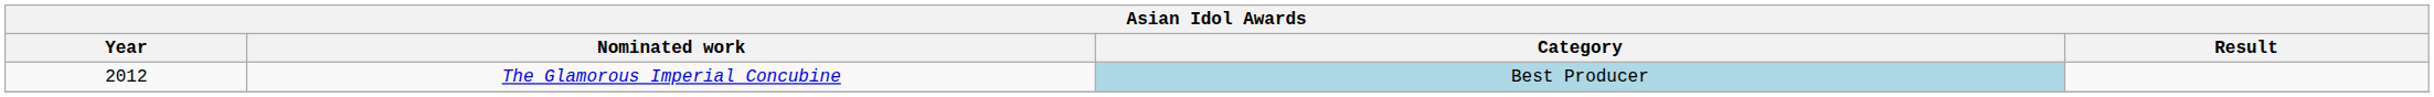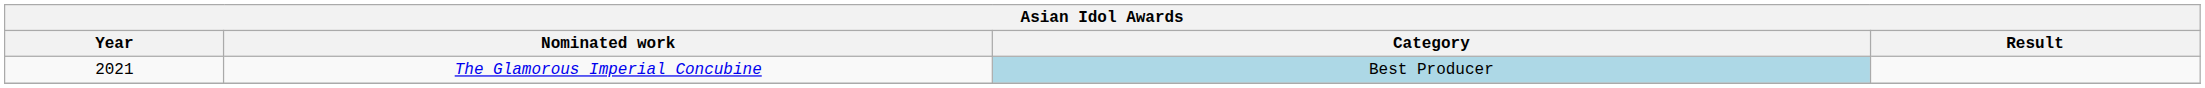The Glamorous Imperial Concubine | Year: 2012 -> 2021
